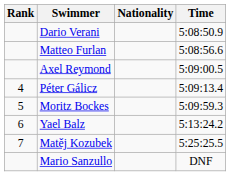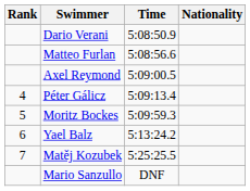columns swapped: Nationality <-> Time
